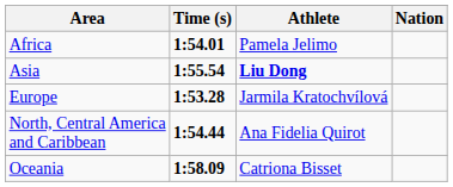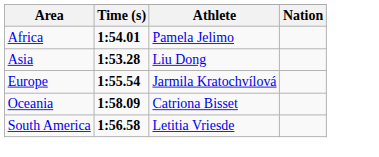Asia | Time (s): 1:55.54 -> 1:53.28
Asia | Athlete: bold -> normal
Europe | Time (s): 1:53.28 -> 1:55.54
- row: North, Central America and Caribbean | 1:54.44 | Ana Fidelia Quirot
+ row: South America | 1:56.58 | Letitia Vriesde
